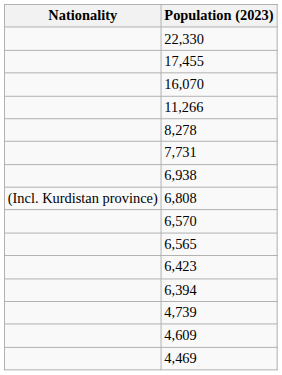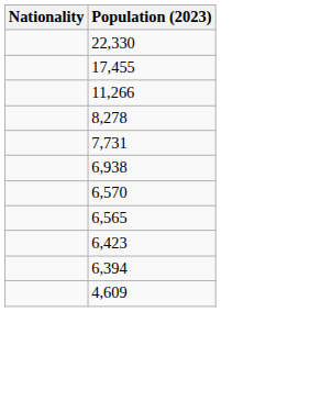- row: 16,070
- row: (Incl. Kurdistan province) | 6,808
- row: 4,739
- row: 4,469
